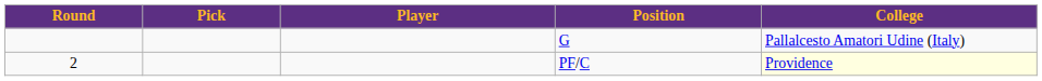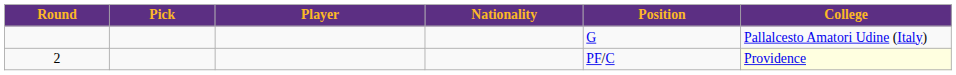+ column: Nationality
